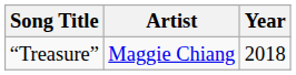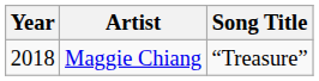columns swapped: Year <-> Song Title
